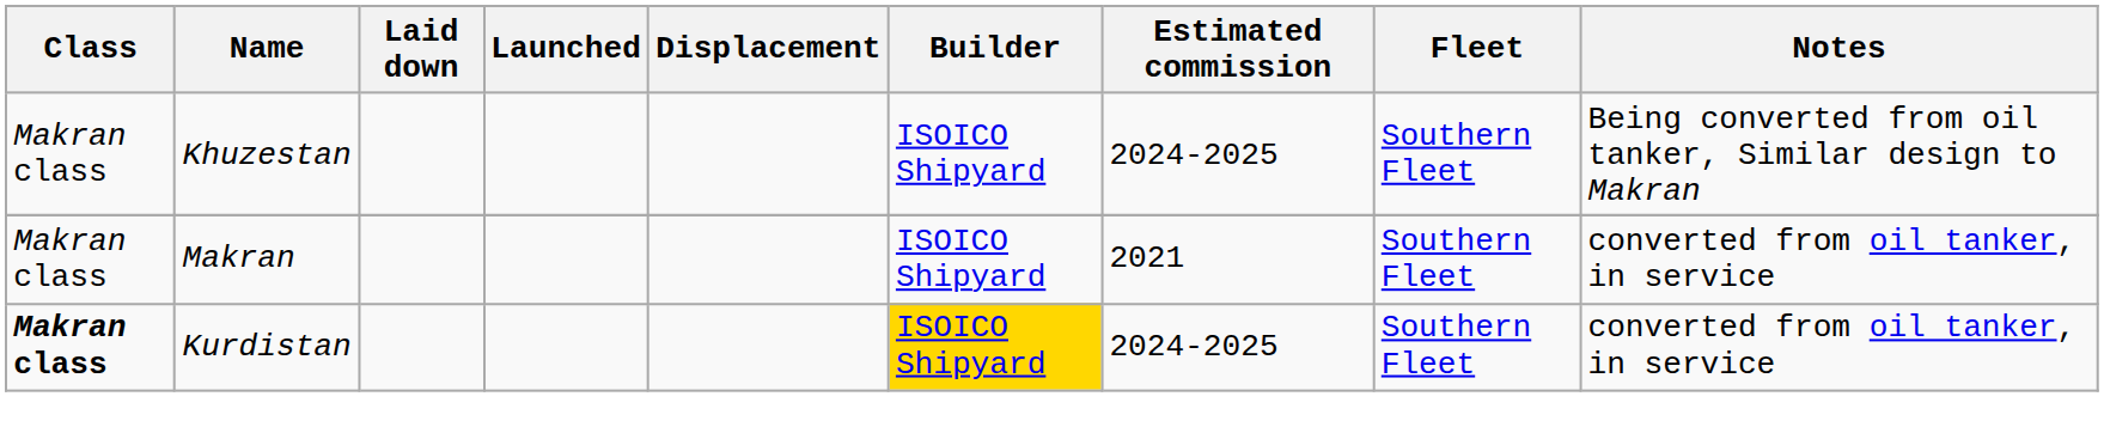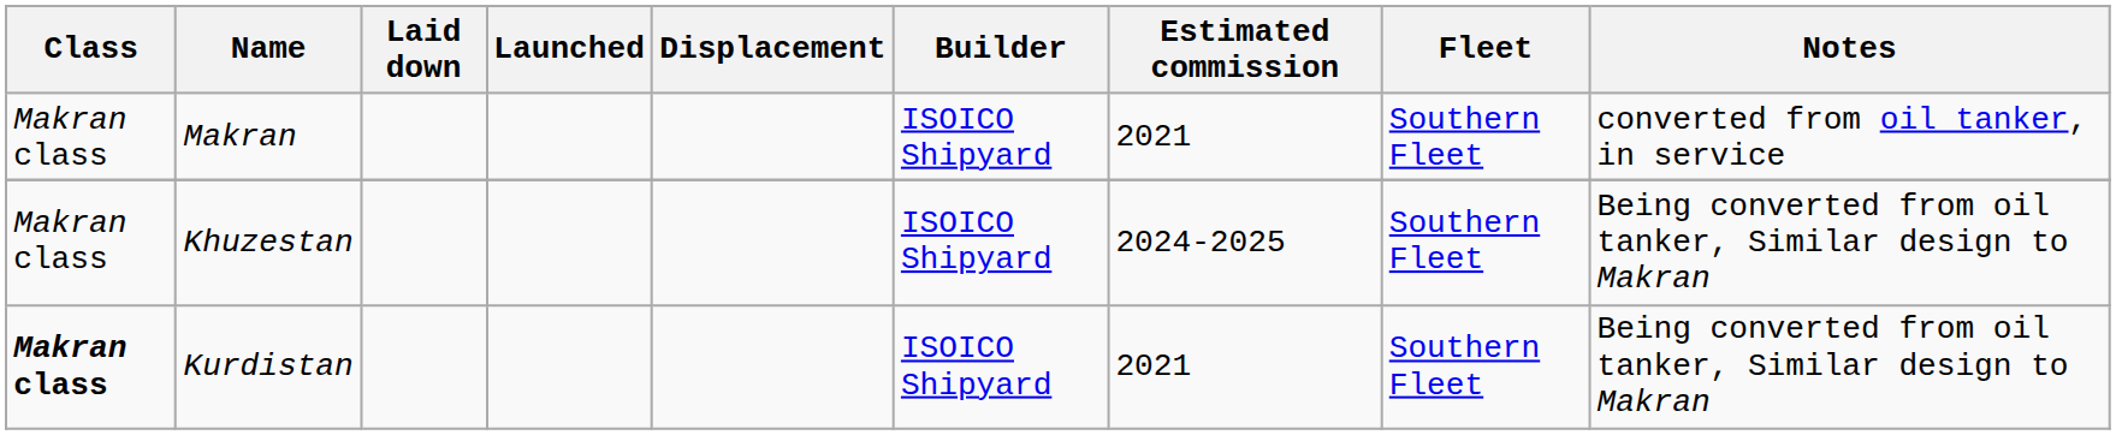rows swapped: Makran <-> Khuzestan
Kurdistan | Builder: gold background -> no background
Kurdistan | Estimated commission: 2024-2025 -> 2021
Kurdistan | Notes: converted from oil tanker, in service -> Being converted from oil tanker, Similar design to Makran
